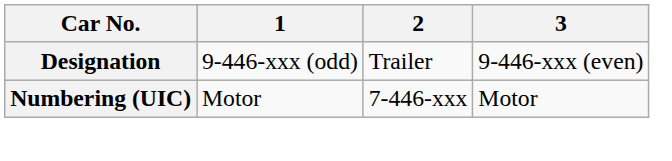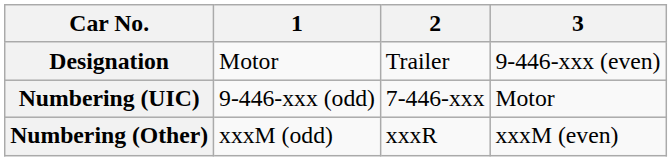Designation | 1: 9-446-xxx (odd) -> Motor
Numbering (UIC) | 1: Motor -> 9-446-xxx (odd)
+ row: Numbering (Other) | xxxM (odd) | xxxR | xxxM (even)
